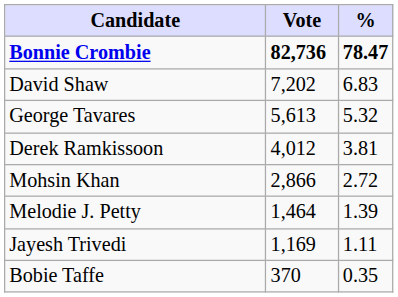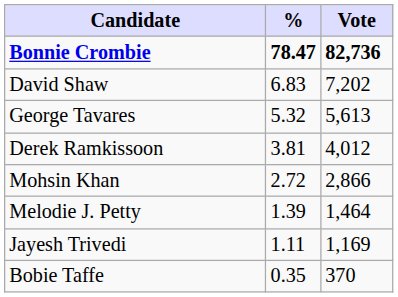columns swapped: Vote <-> %
